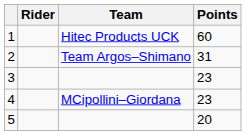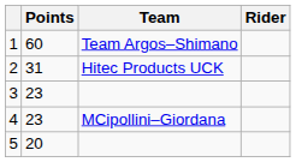columns swapped: Rider <-> Points
1 | Team: Hitec Products UCK -> Team Argos–Shimano
2 | Team: Team Argos–Shimano -> Hitec Products UCK
